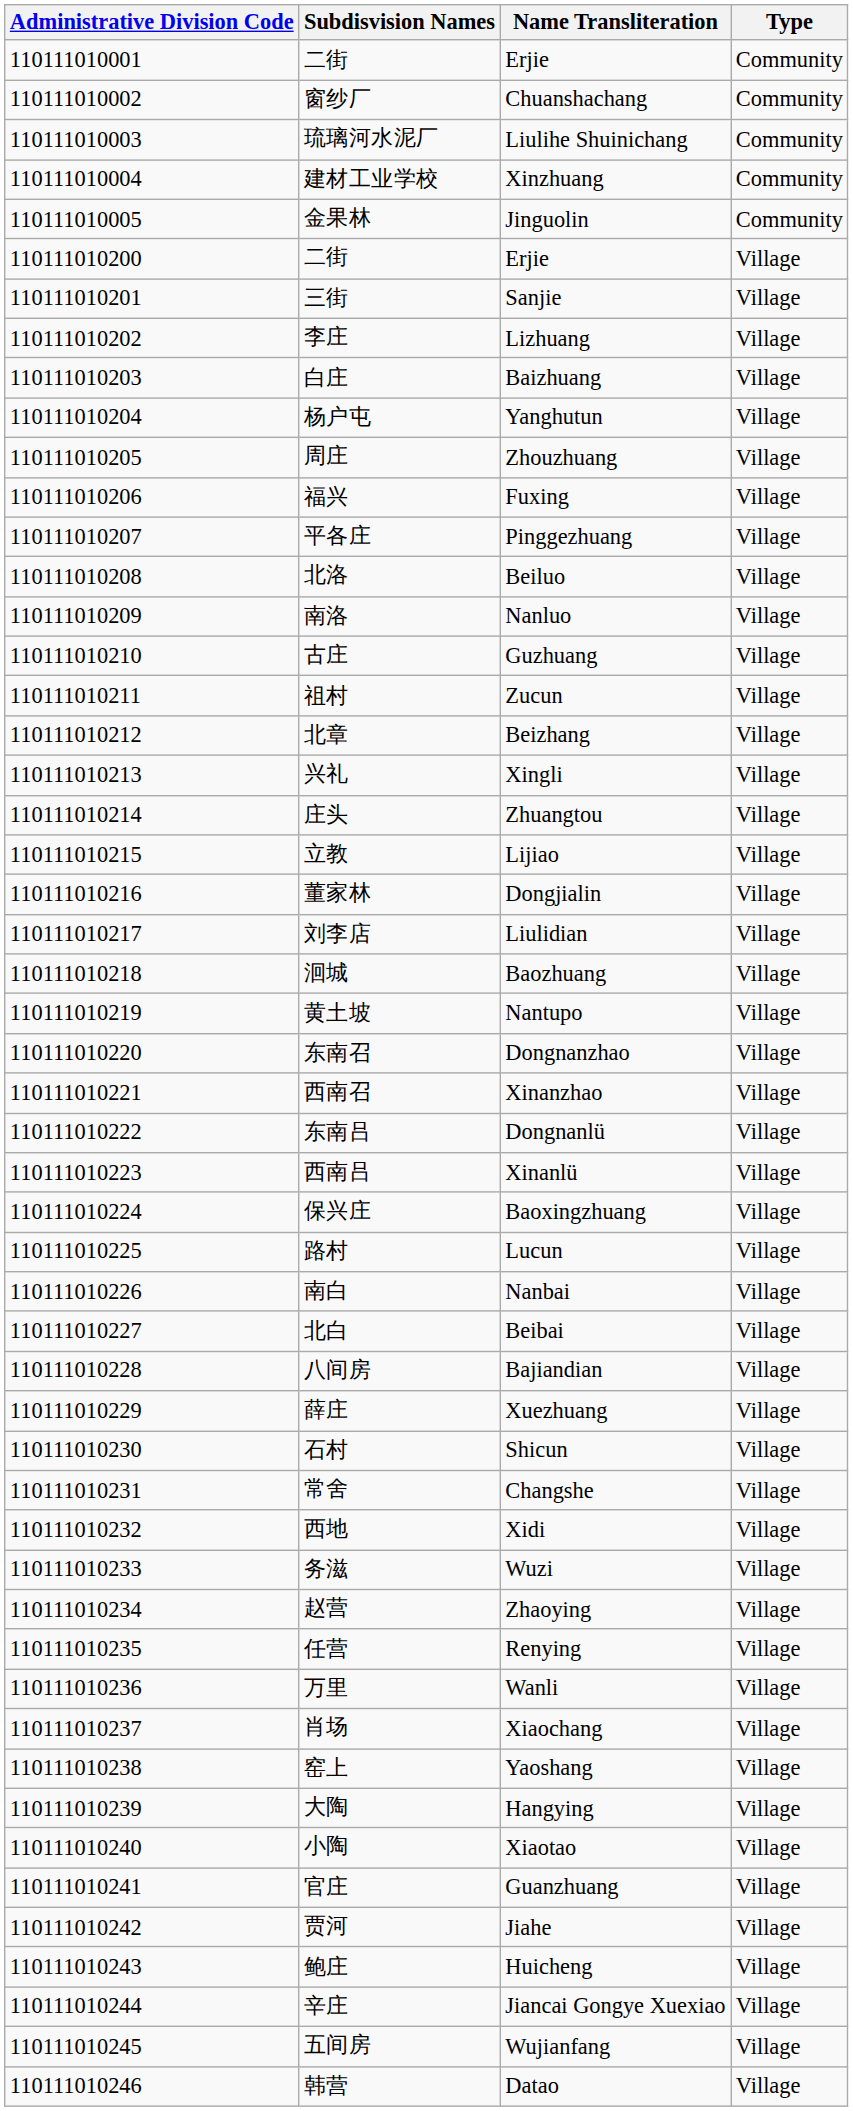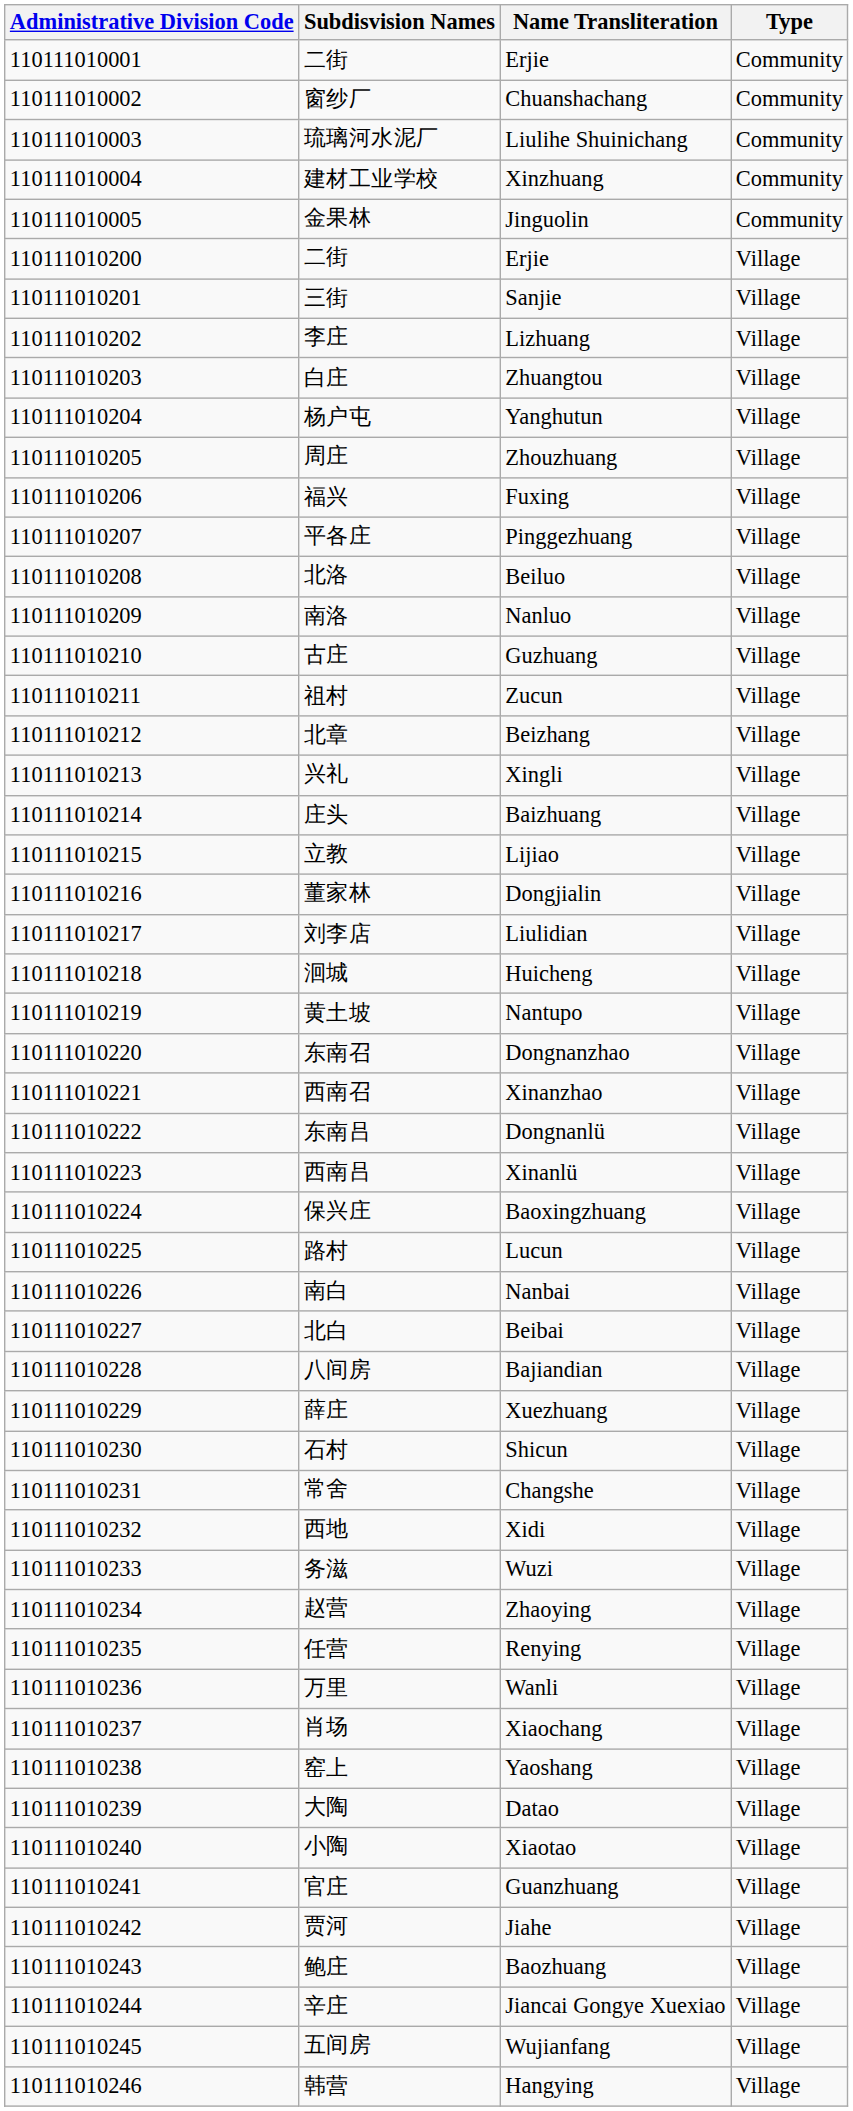白庄 | Name Transliteration: Baizhuang -> Zhuangtou
庄头 | Name Transliteration: Zhuangtou -> Baizhuang
洄城 | Name Transliteration: Baozhuang -> Huicheng
大陶 | Name Transliteration: Hangying -> Datao
鲍庄 | Name Transliteration: Huicheng -> Baozhuang
韩营 | Name Transliteration: Datao -> Hangying
